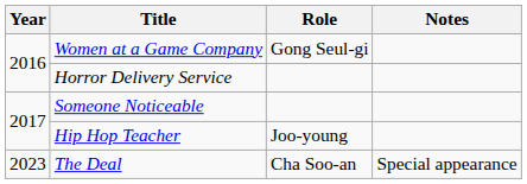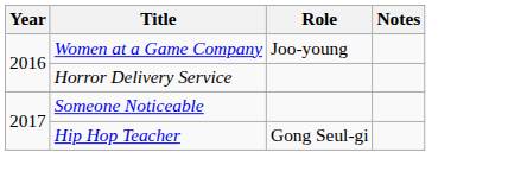Women at a Game Company | Role: Gong Seul-gi -> Joo-young
Hip Hop Teacher | Role: Joo-young -> Gong Seul-gi
- row: 2023 | The Deal | Cha Soo-an | Special appearance
